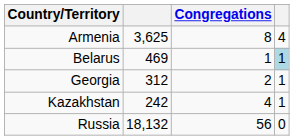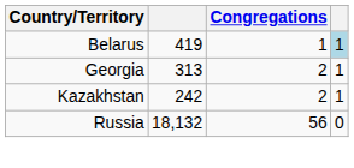- row: Armenia | 3,625 | 8 | 4
Belarus | column 2: 469 -> 419
Georgia | column 2: 312 -> 313
Kazakhstan | Congregations: 4 -> 2
